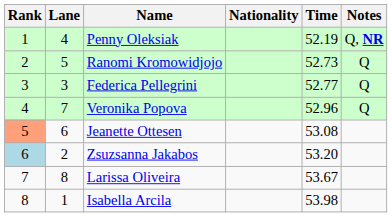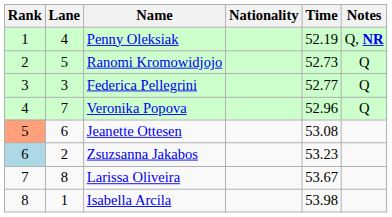Zsuzsanna Jakabos | Time: 53.20 -> 53.23
